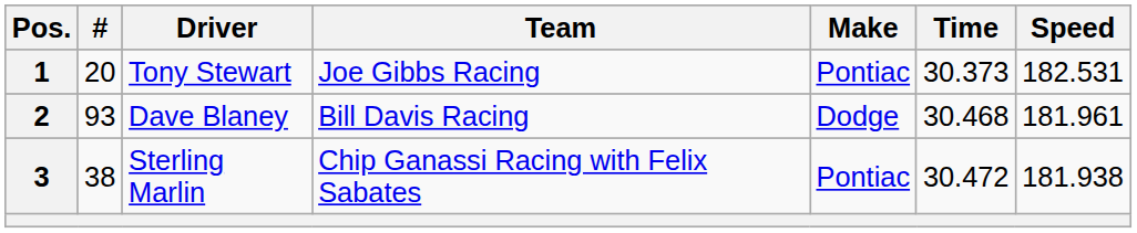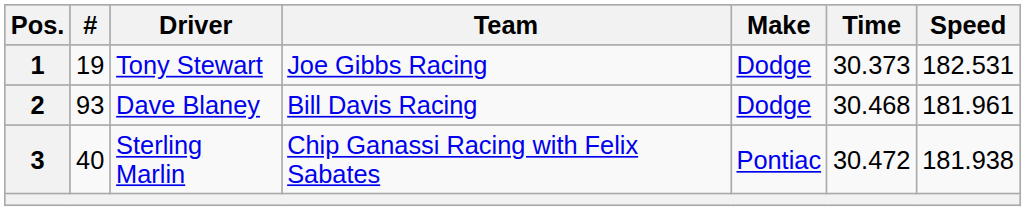1 | #: 20 -> 19
1 | Make: Pontiac -> Dodge
3 | #: 38 -> 40
